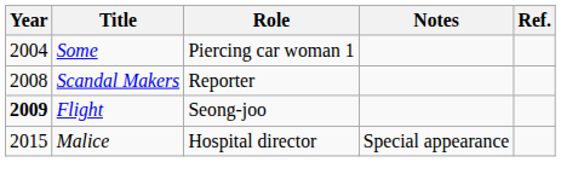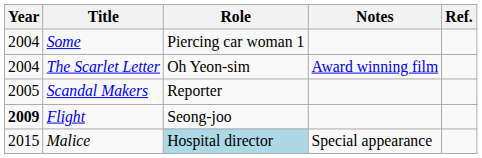+ row: 2004 | The Scarlet Letter | Oh Yeon-sim | Award winning film
Scandal Makers | Year: 2008 -> 2005
Malice | Role: no background -> lightblue background
